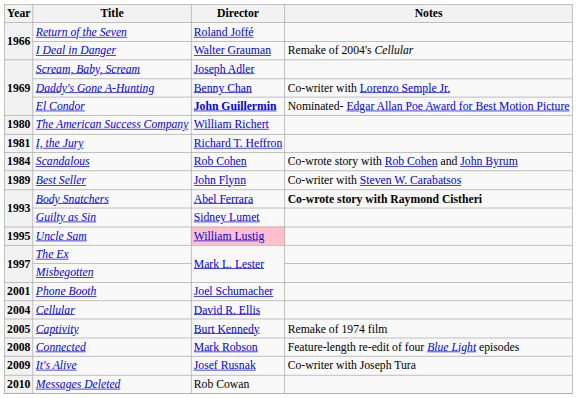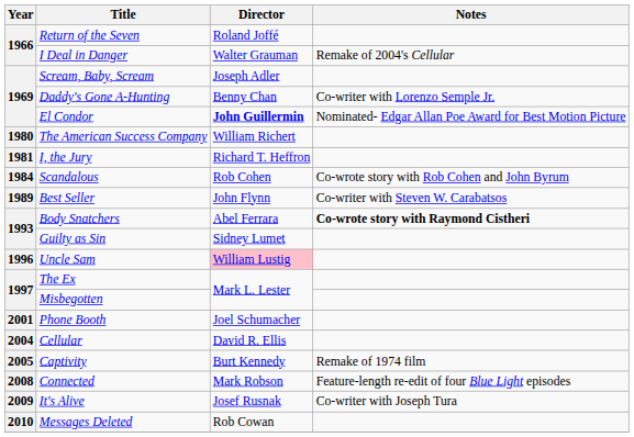Uncle Sam | Year: 1995 -> 1996
